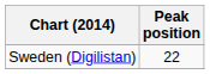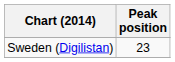Sweden (Digilistan) | Peak position: 22 -> 23
